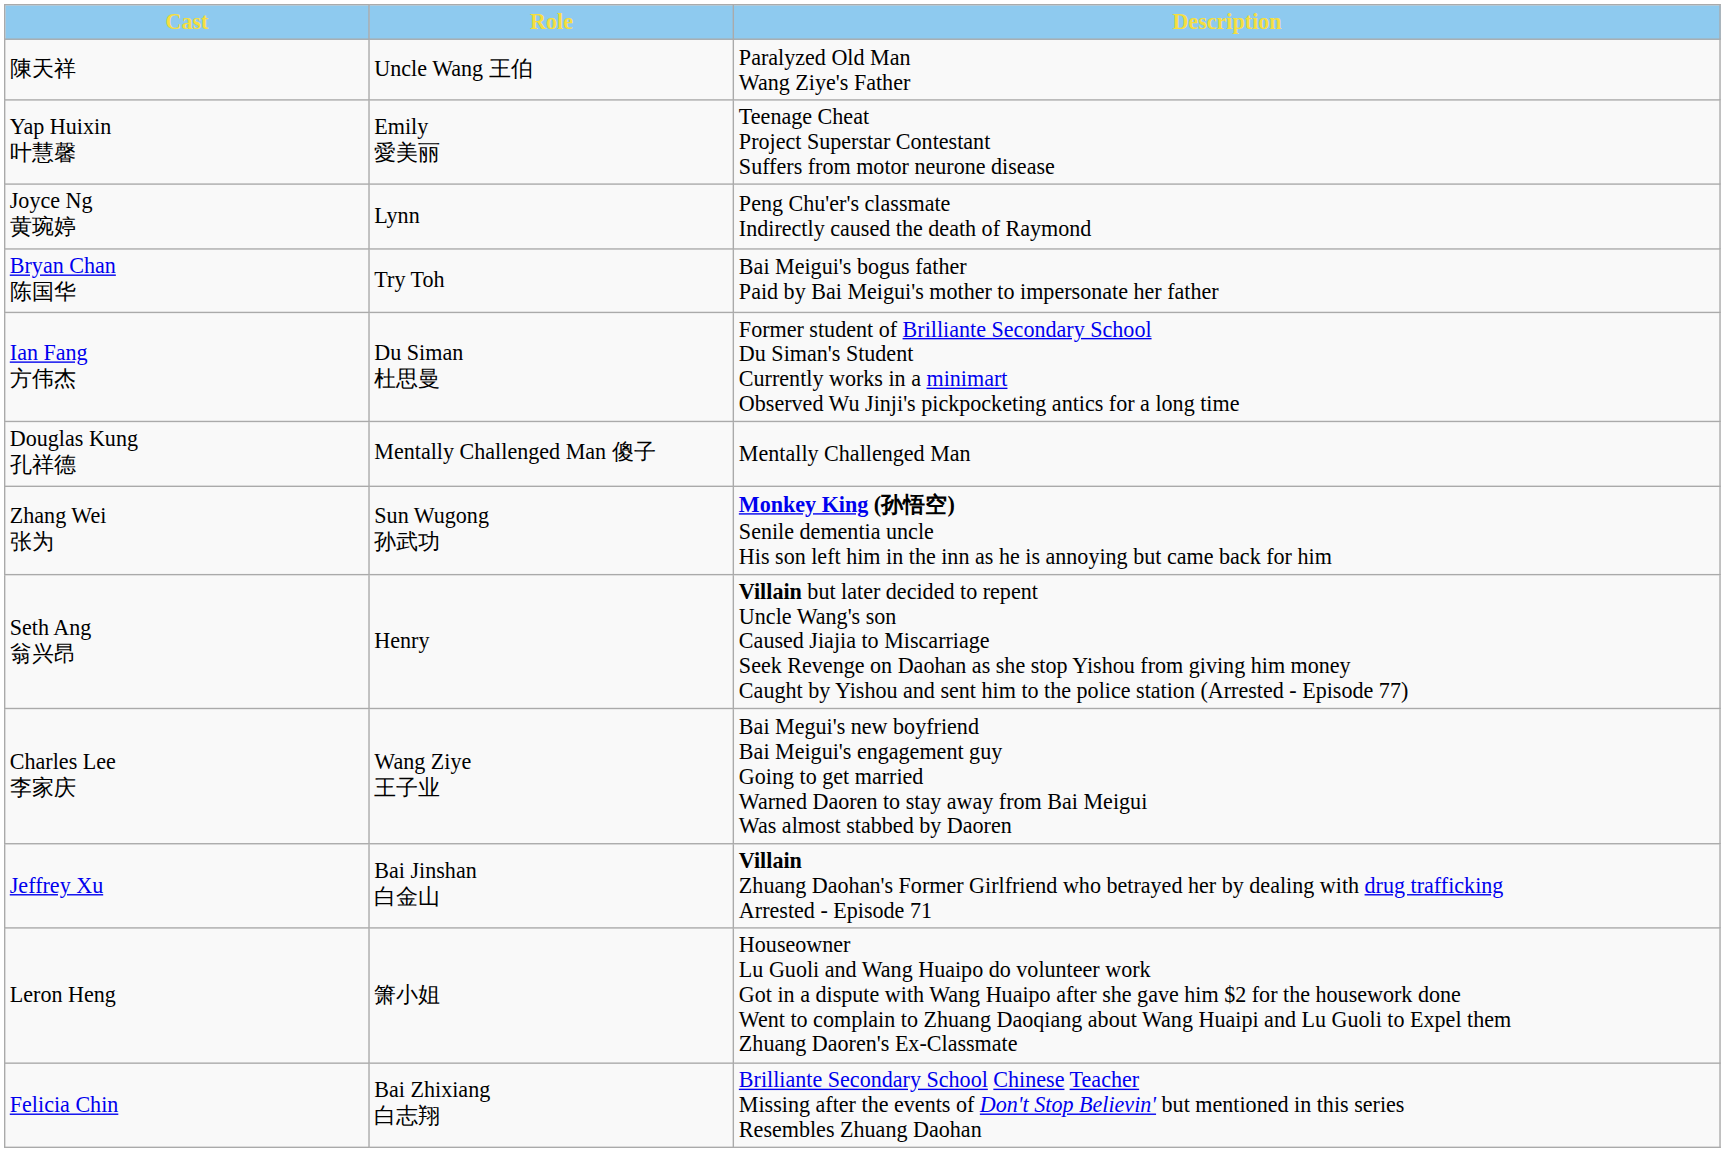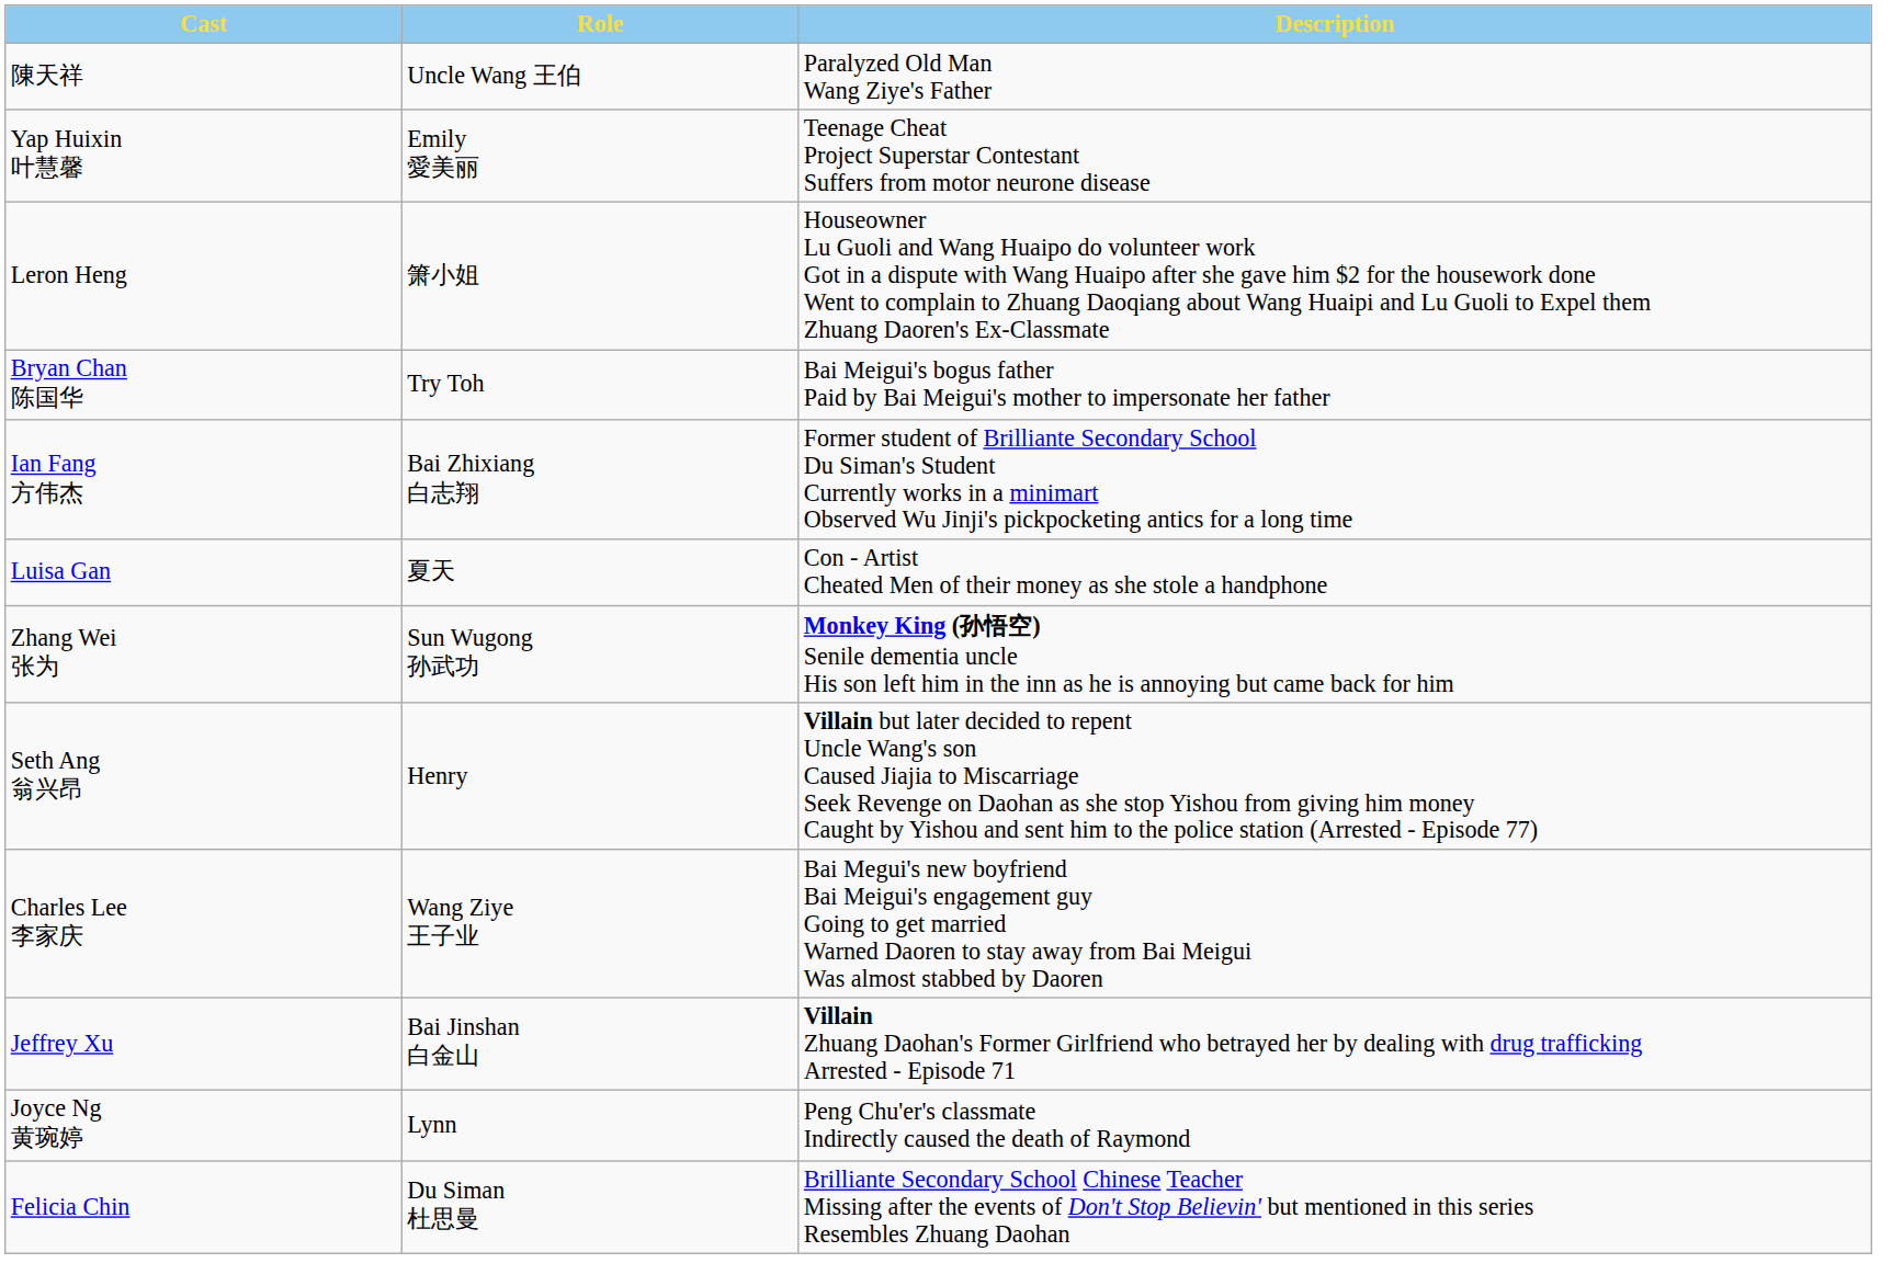rows swapped: Joyce Ng 黄琬婷 <-> Leron Heng
Ian Fang 方伟杰 | Role: Du Siman 杜思曼 -> Bai Zhixiang 白志翔
- row: Douglas Kung 孔祥德 | Mentally Challenged Man 傻子 | Mentally Challenged Man
+ row: Luisa Gan | 夏天 | Con - Artist Cheated Men of their money as she stole a handphone
Felicia Chin | Role: Bai Zhixiang 白志翔 -> Du Siman 杜思曼
